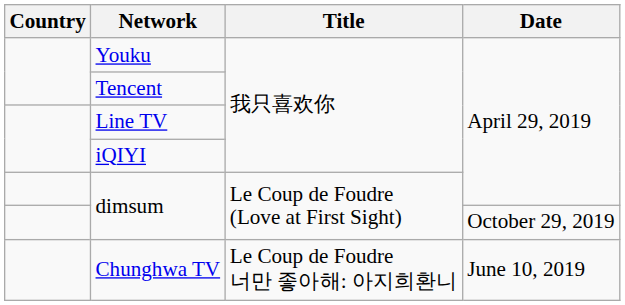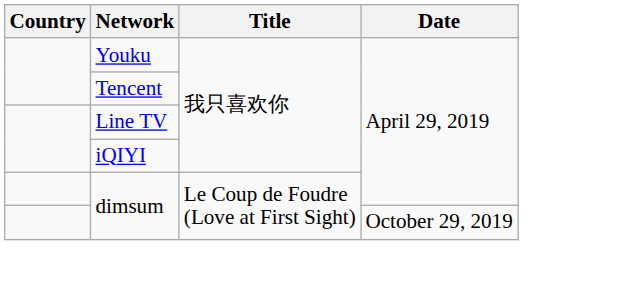- row: Chunghwa TV | Le Coup de Foudre 너만 좋아해: 아지희환니 | June 10, 2019
